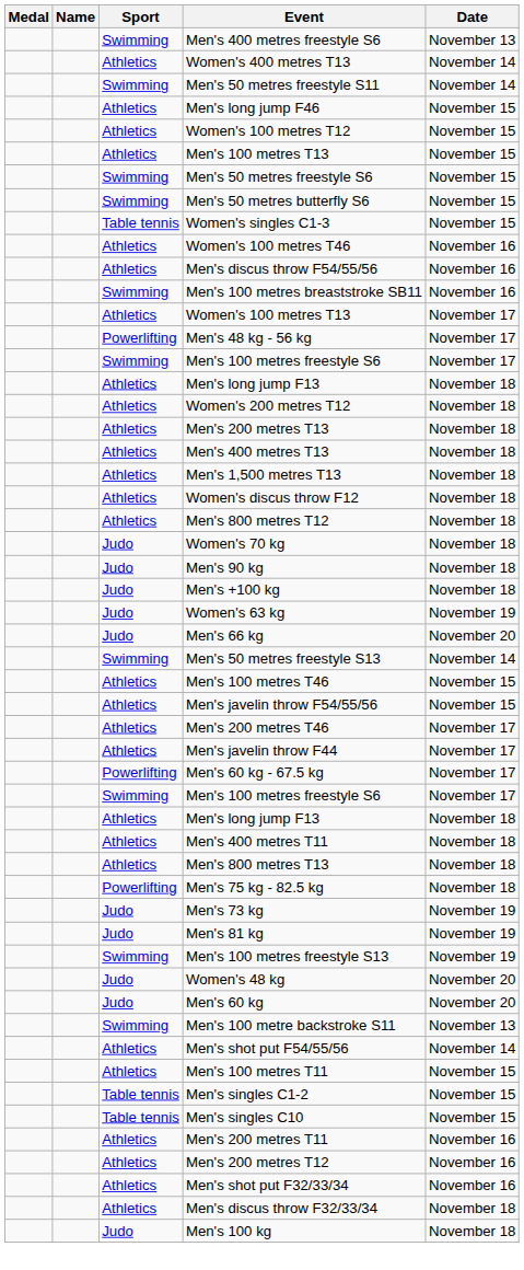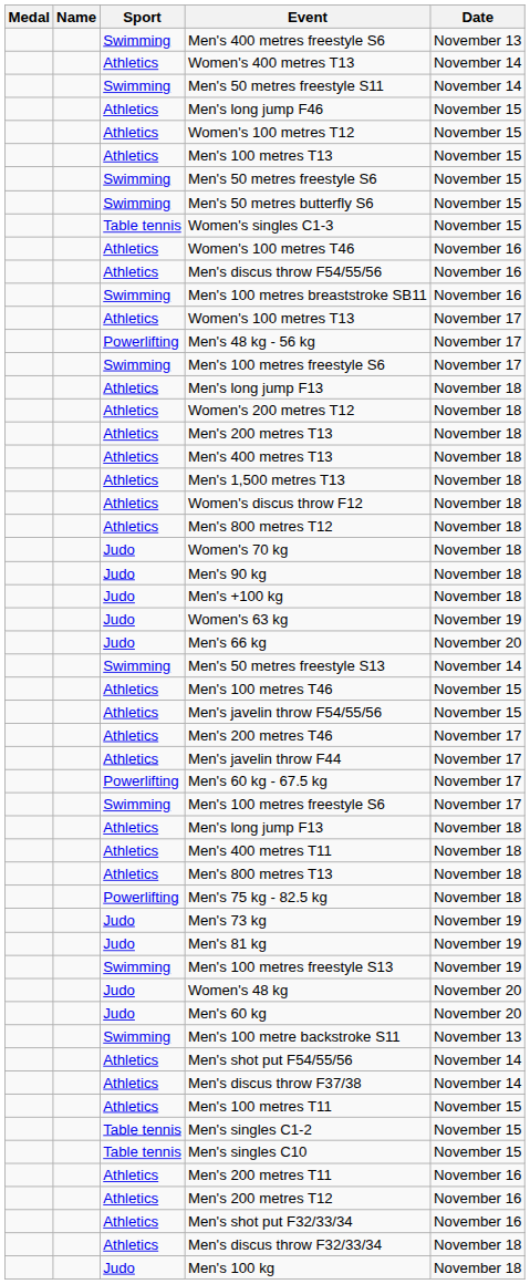+ row: Athletics | Men's discus throw F37/38 | November 14
